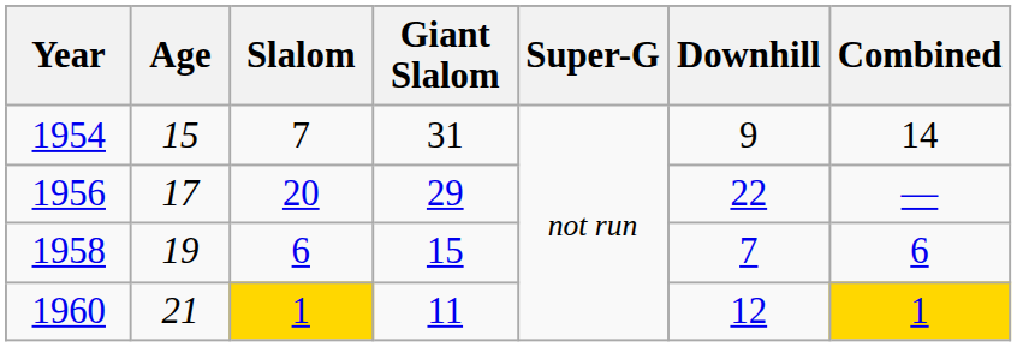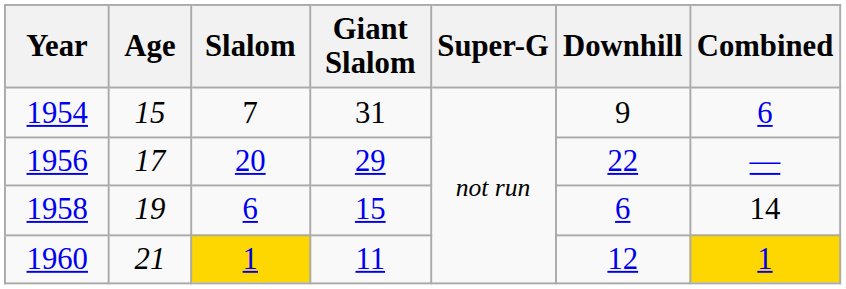1954 | Combined: 14 -> 6
1958 | Downhill: 7 -> 6
1958 | Combined: 6 -> 14
